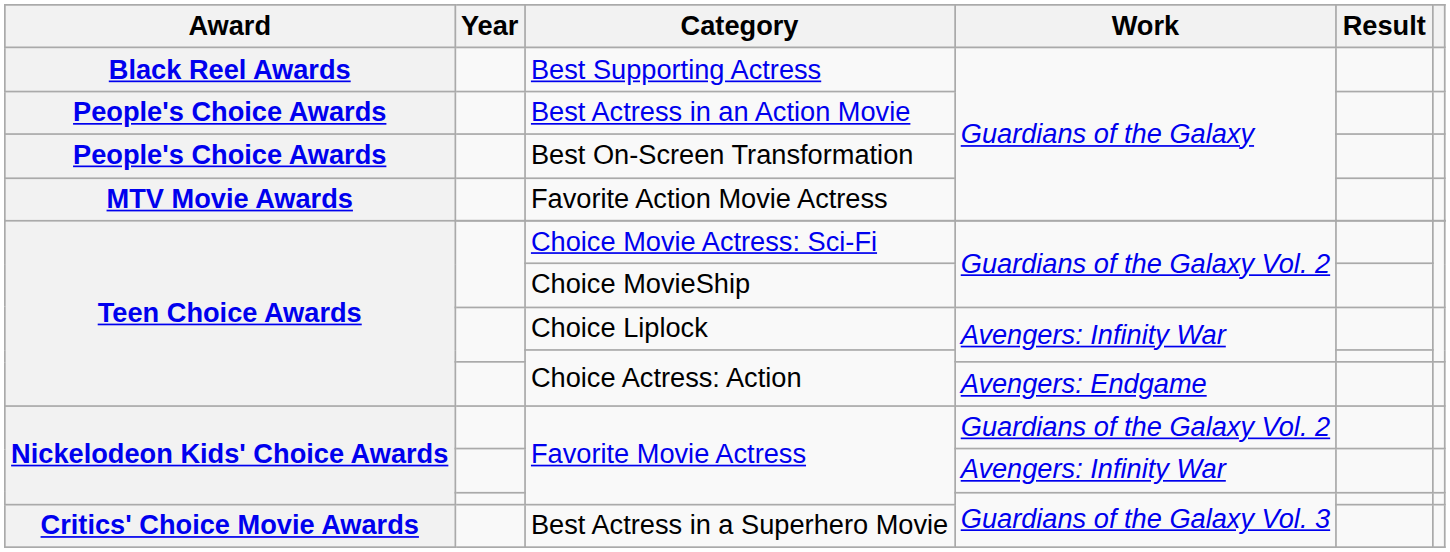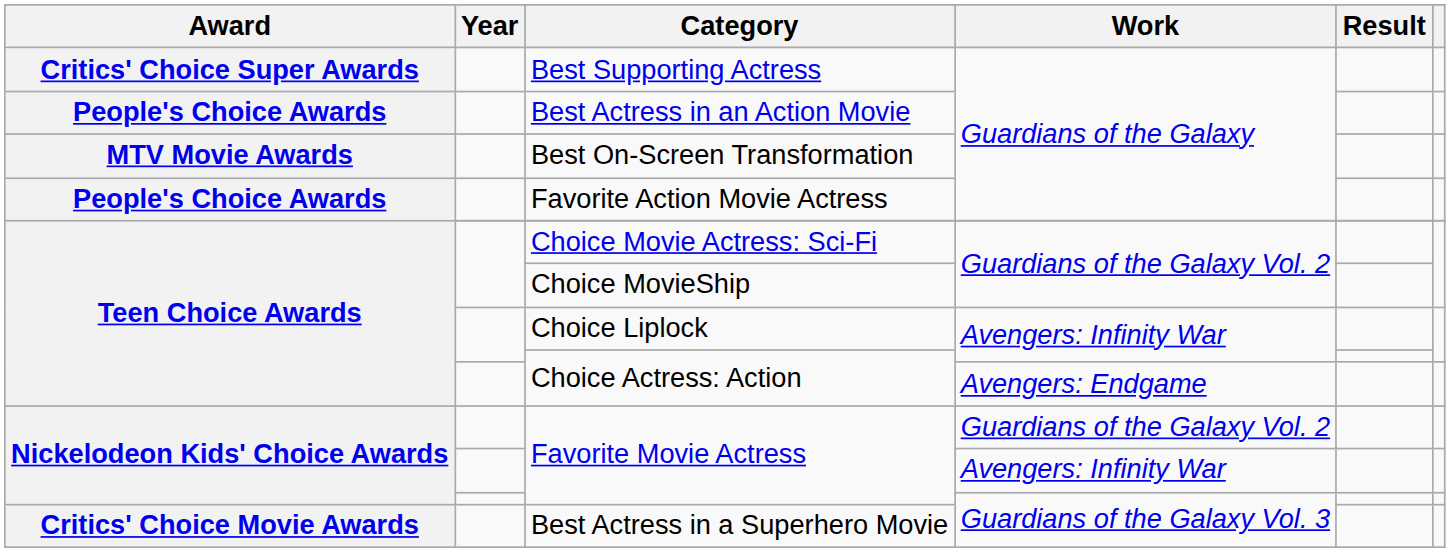Best Supporting Actress | Award: Black Reel Awards -> Critics' Choice Super Awards
Best On-Screen Transformation | Award: People's Choice Awards -> MTV Movie Awards
Favorite Action Movie Actress | Award: MTV Movie Awards -> People's Choice Awards
